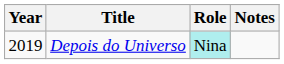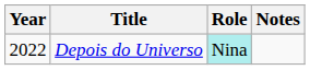Depois do Universo | Year: 2019 -> 2022
